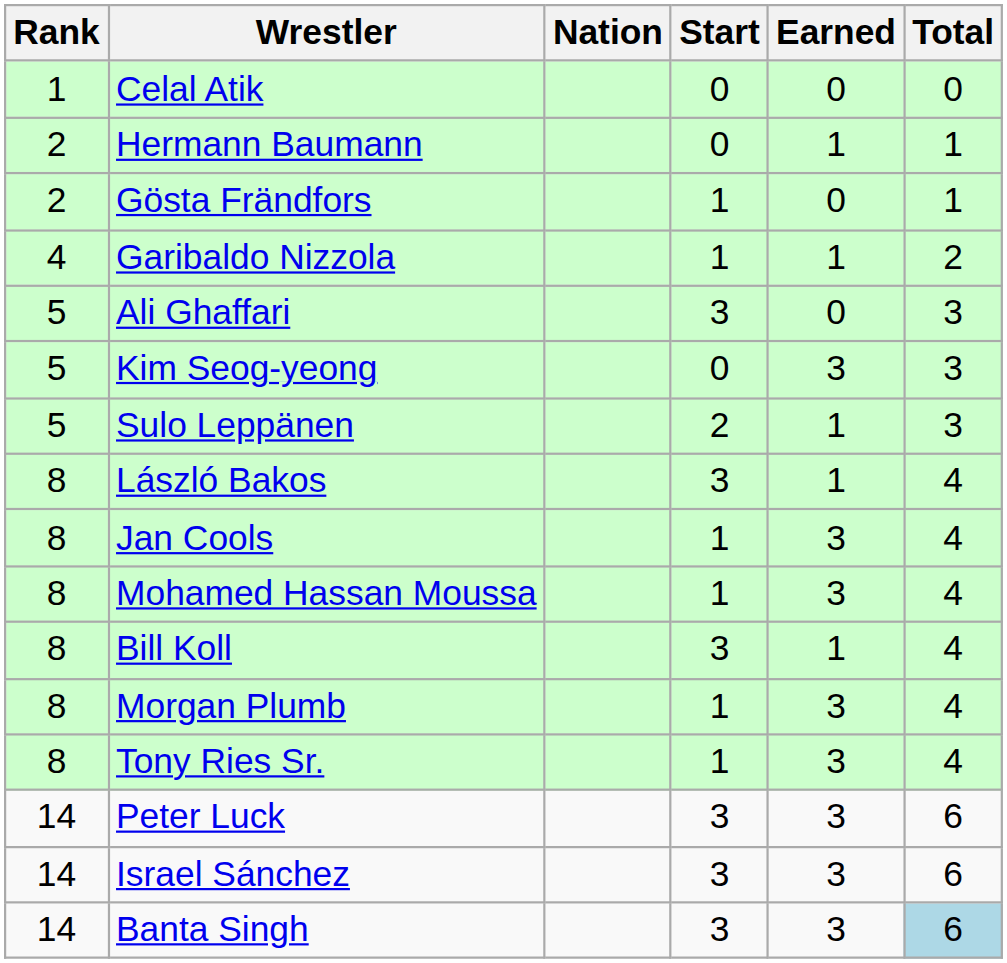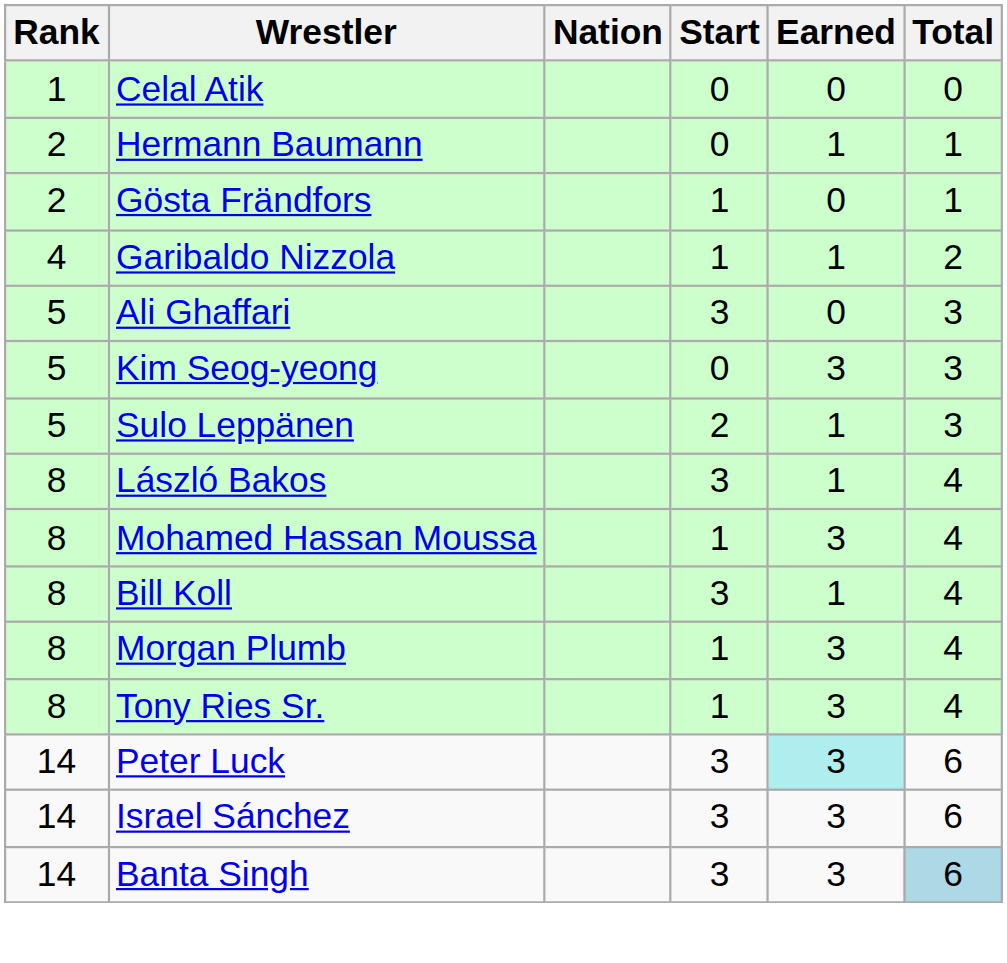- row: 8 | Jan Cools | 1 | 3 | 4
Peter Luck | Earned: no background -> paleturquoise background
